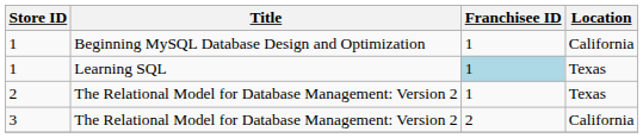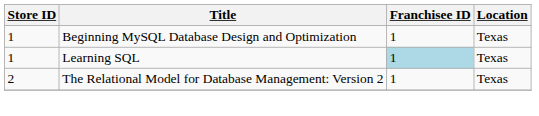1 / Beginning MySQL Database Design and Optimization | Location: California -> Texas
- row: 3 | The Relational Model for Database Management: Version 2 | 2 | California
